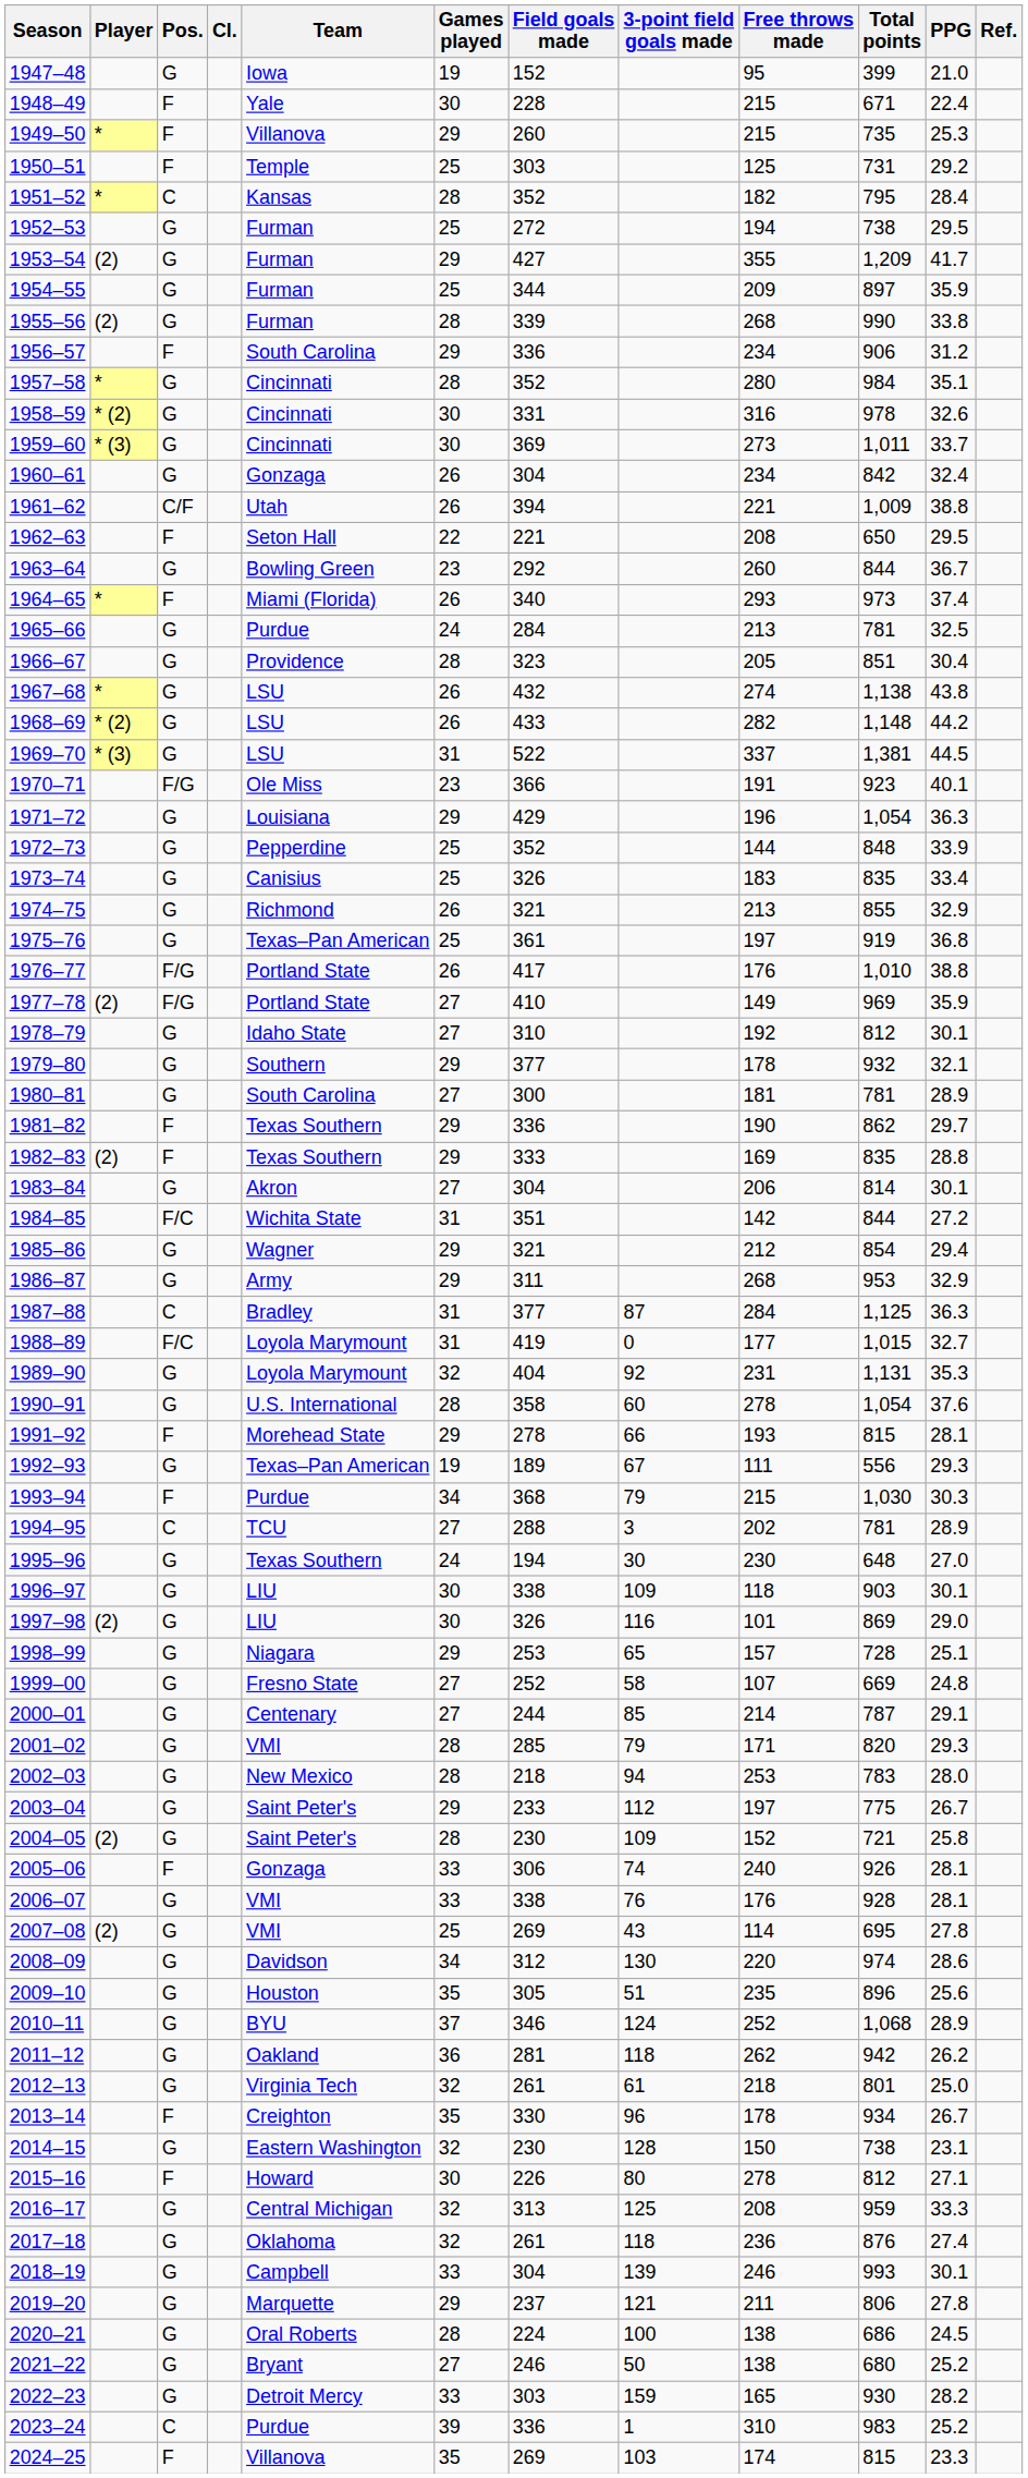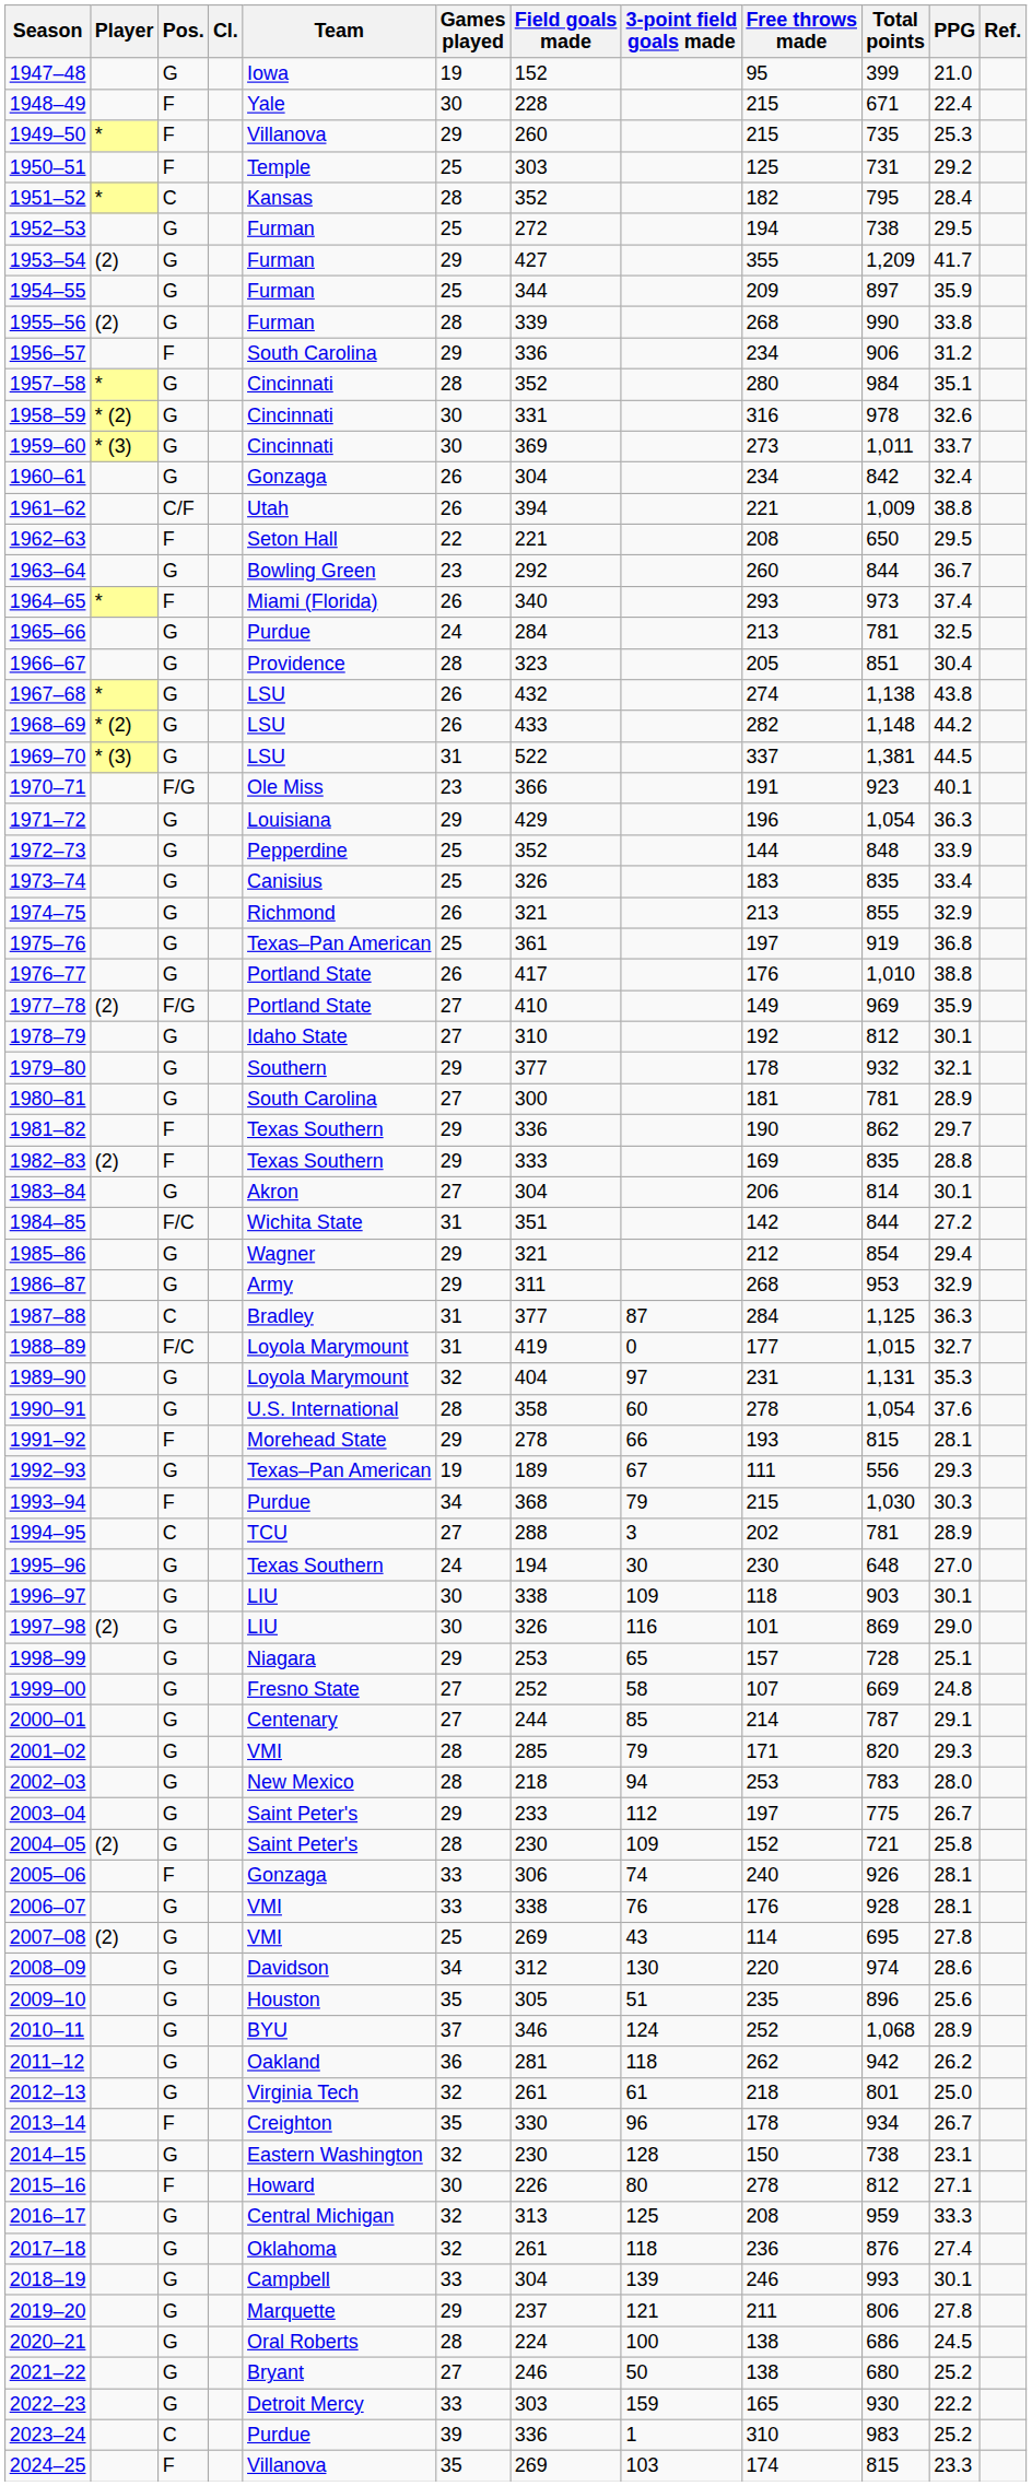1976–77 | Pos.: F/G -> G
1989–90 | 3-point field goals made: 92 -> 97
2022–23 | PPG: 28.2 -> 22.2
